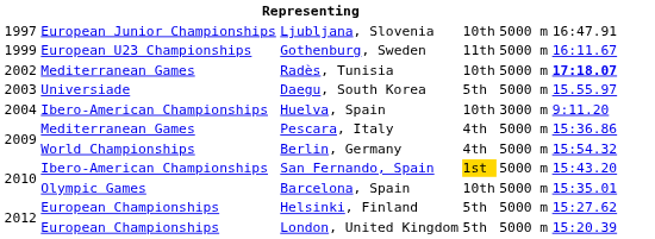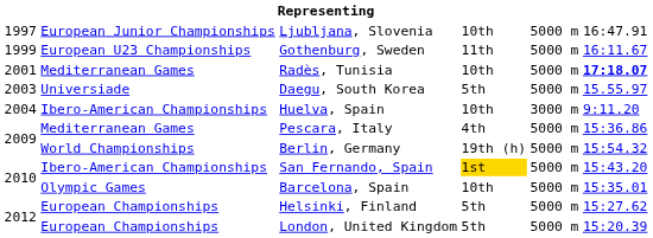Radès, Tunisia | column 1: 2002 -> 2001
Berlin, Germany | column 4: 4th -> 19th (h)
